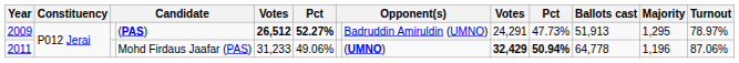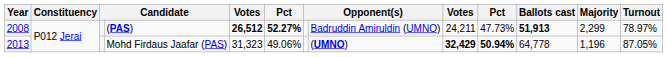(PAS) | Year: 2009 -> 2008
(PAS) | column 9: 24,291 -> 24,211
(PAS) | Ballots cast: normal -> bold
(PAS) | Majority: 1,295 -> 2,299
Mohd Firdaus Jaafar (PAS) | Year: 2011 -> 2013
Mohd Firdaus Jaafar (PAS) | column 5: 31,233 -> 31,323
Mohd Firdaus Jaafar (PAS) | Turnout: 87.06% -> 87.05%
